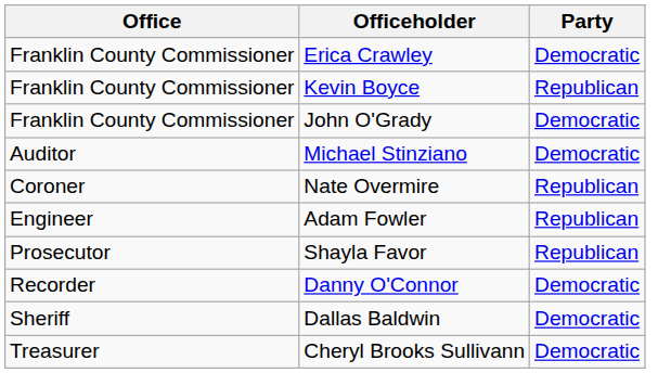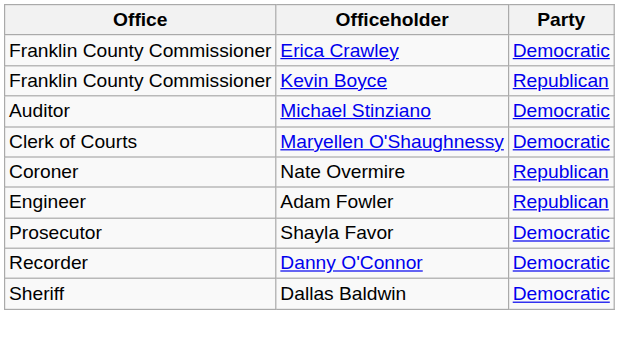- row: Franklin County Commissioner | John O'Grady | Democratic
+ row: Clerk of Courts | Maryellen O'Shaughnessy | Democratic
Shayla Favor | Party: Republican -> Democratic
- row: Treasurer | Cheryl Brooks Sullivann | Democratic
